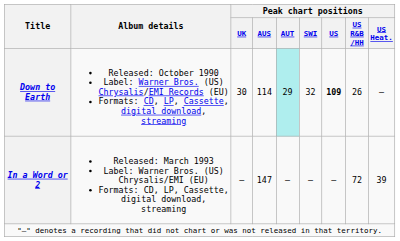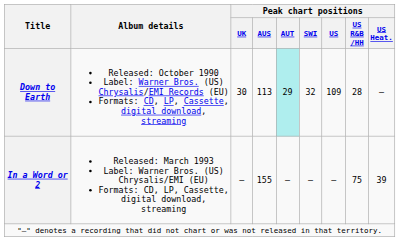Down to Earth | Peak chart positions / AUS: 114 -> 113
Down to Earth | Peak chart positions / US: bold -> normal
Down to Earth | Peak chart positions / US R&B /HH: 26 -> 28
In a Word or 2 | Peak chart positions / AUS: 147 -> 155
In a Word or 2 | Peak chart positions / US R&B /HH: 72 -> 75
